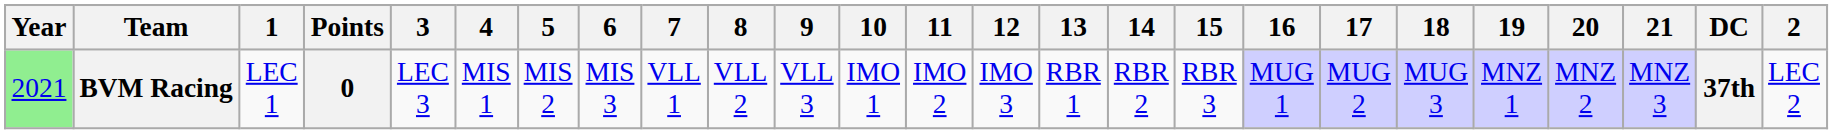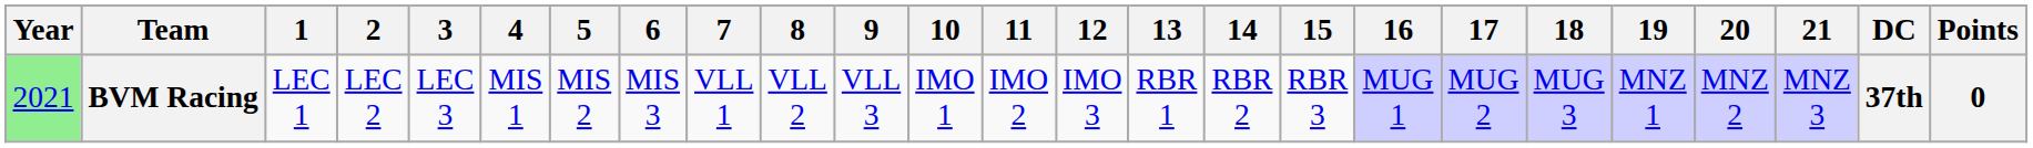columns swapped: 2 <-> Points
